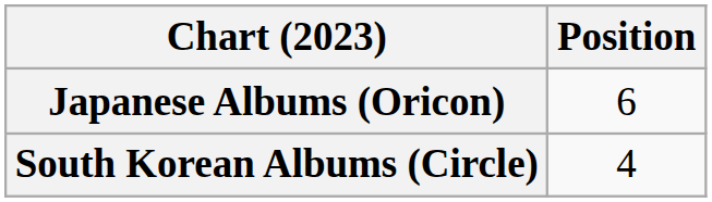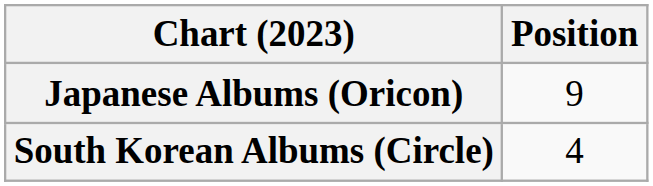Japanese Albums (Oricon) | Position: 6 -> 9
